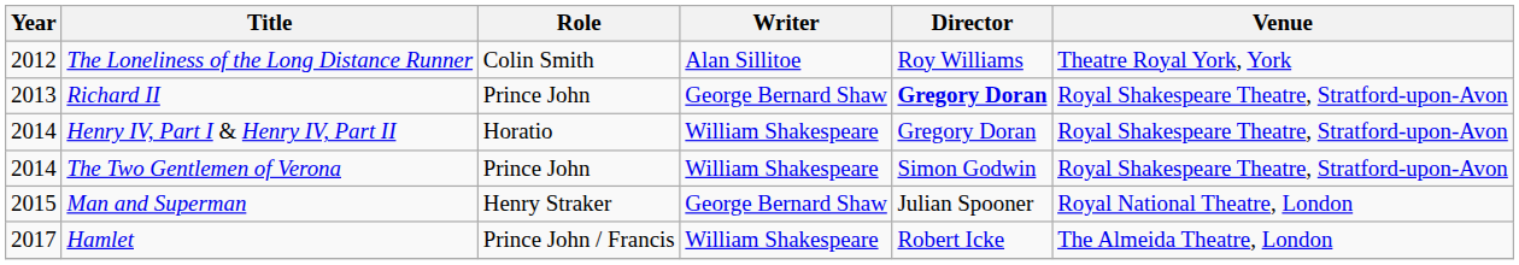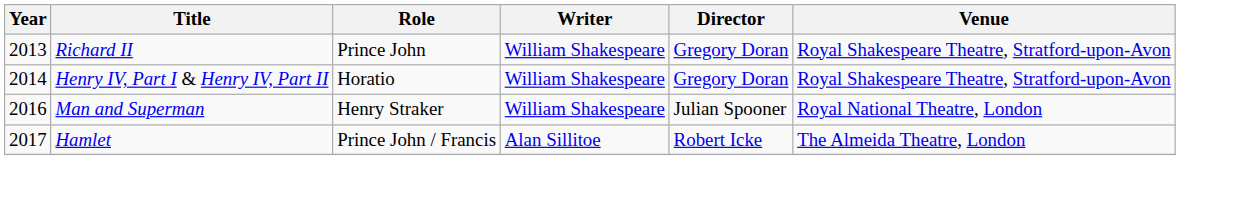- row: 2012 | The Loneliness of the Long Distance Runner | Colin Smith | Alan Sillitoe | Roy Williams | Theatre Royal York, York
Richard II | Writer: George Bernard Shaw -> William Shakespeare
Richard II | Director: bold -> normal
- row: 2014 | The Two Gentlemen of Verona | Prince John | William Shakespeare | Simon Godwin | Royal Shakespeare Theatre, Stratford-upon-Avon
Man and Superman | Year: 2015 -> 2016
Man and Superman | Writer: George Bernard Shaw -> William Shakespeare
Hamlet | Writer: William Shakespeare -> Alan Sillitoe
